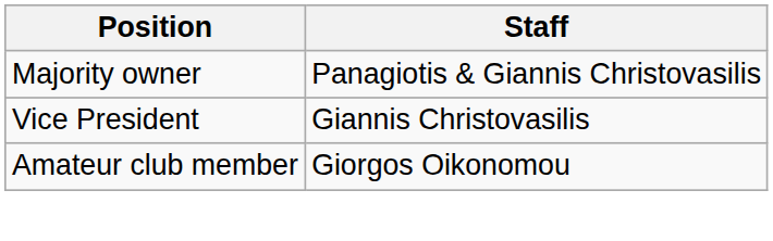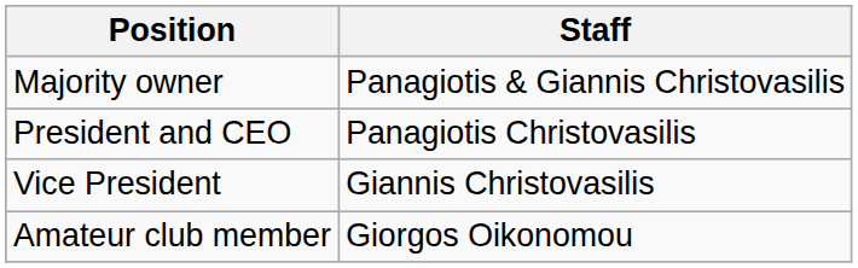+ row: President and CEO | Panagiotis Christovasilis
